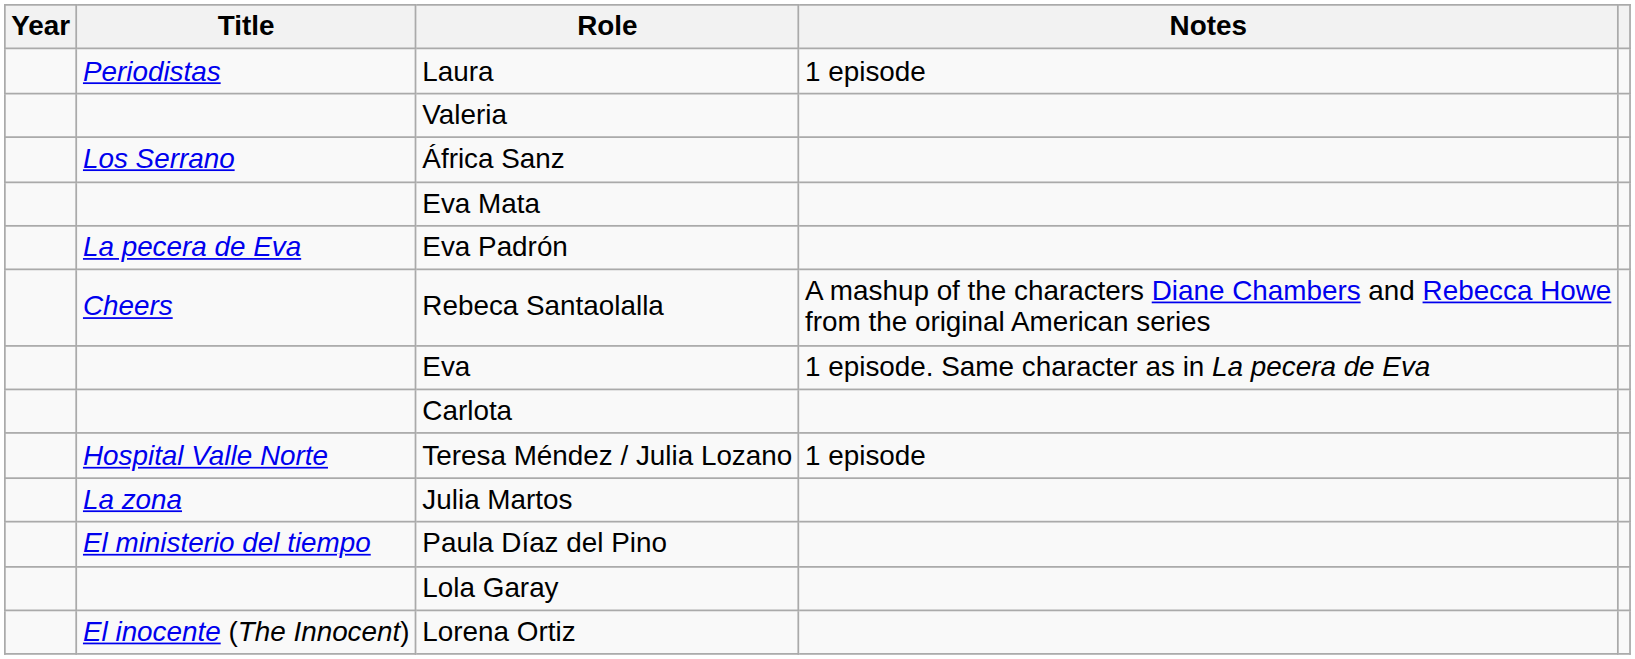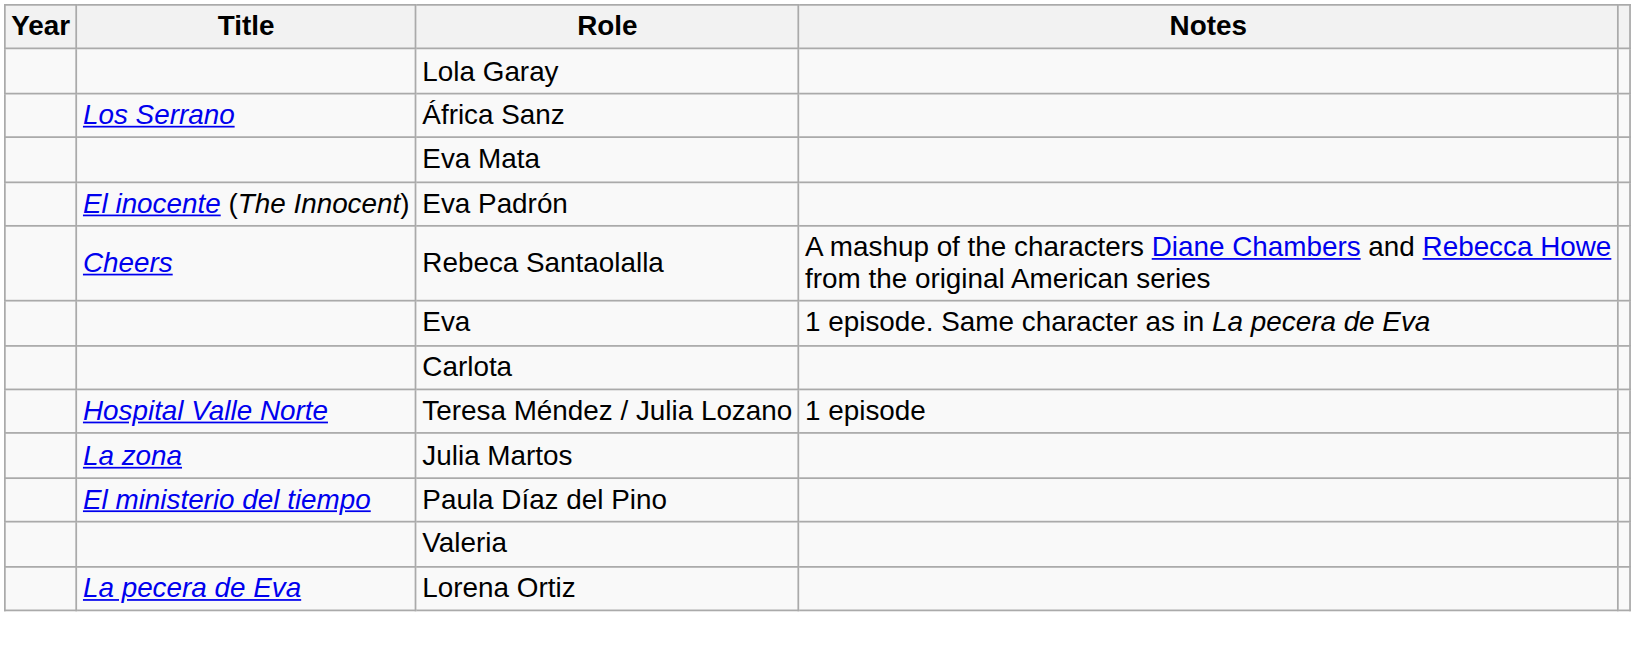- row: Periodistas | Laura | 1 episode
rows swapped: Valeria <-> Lola Garay
Eva Padrón | Title: La pecera de Eva -> El inocente (The Innocent)
Lorena Ortiz | Title: El inocente (The Innocent) -> La pecera de Eva
